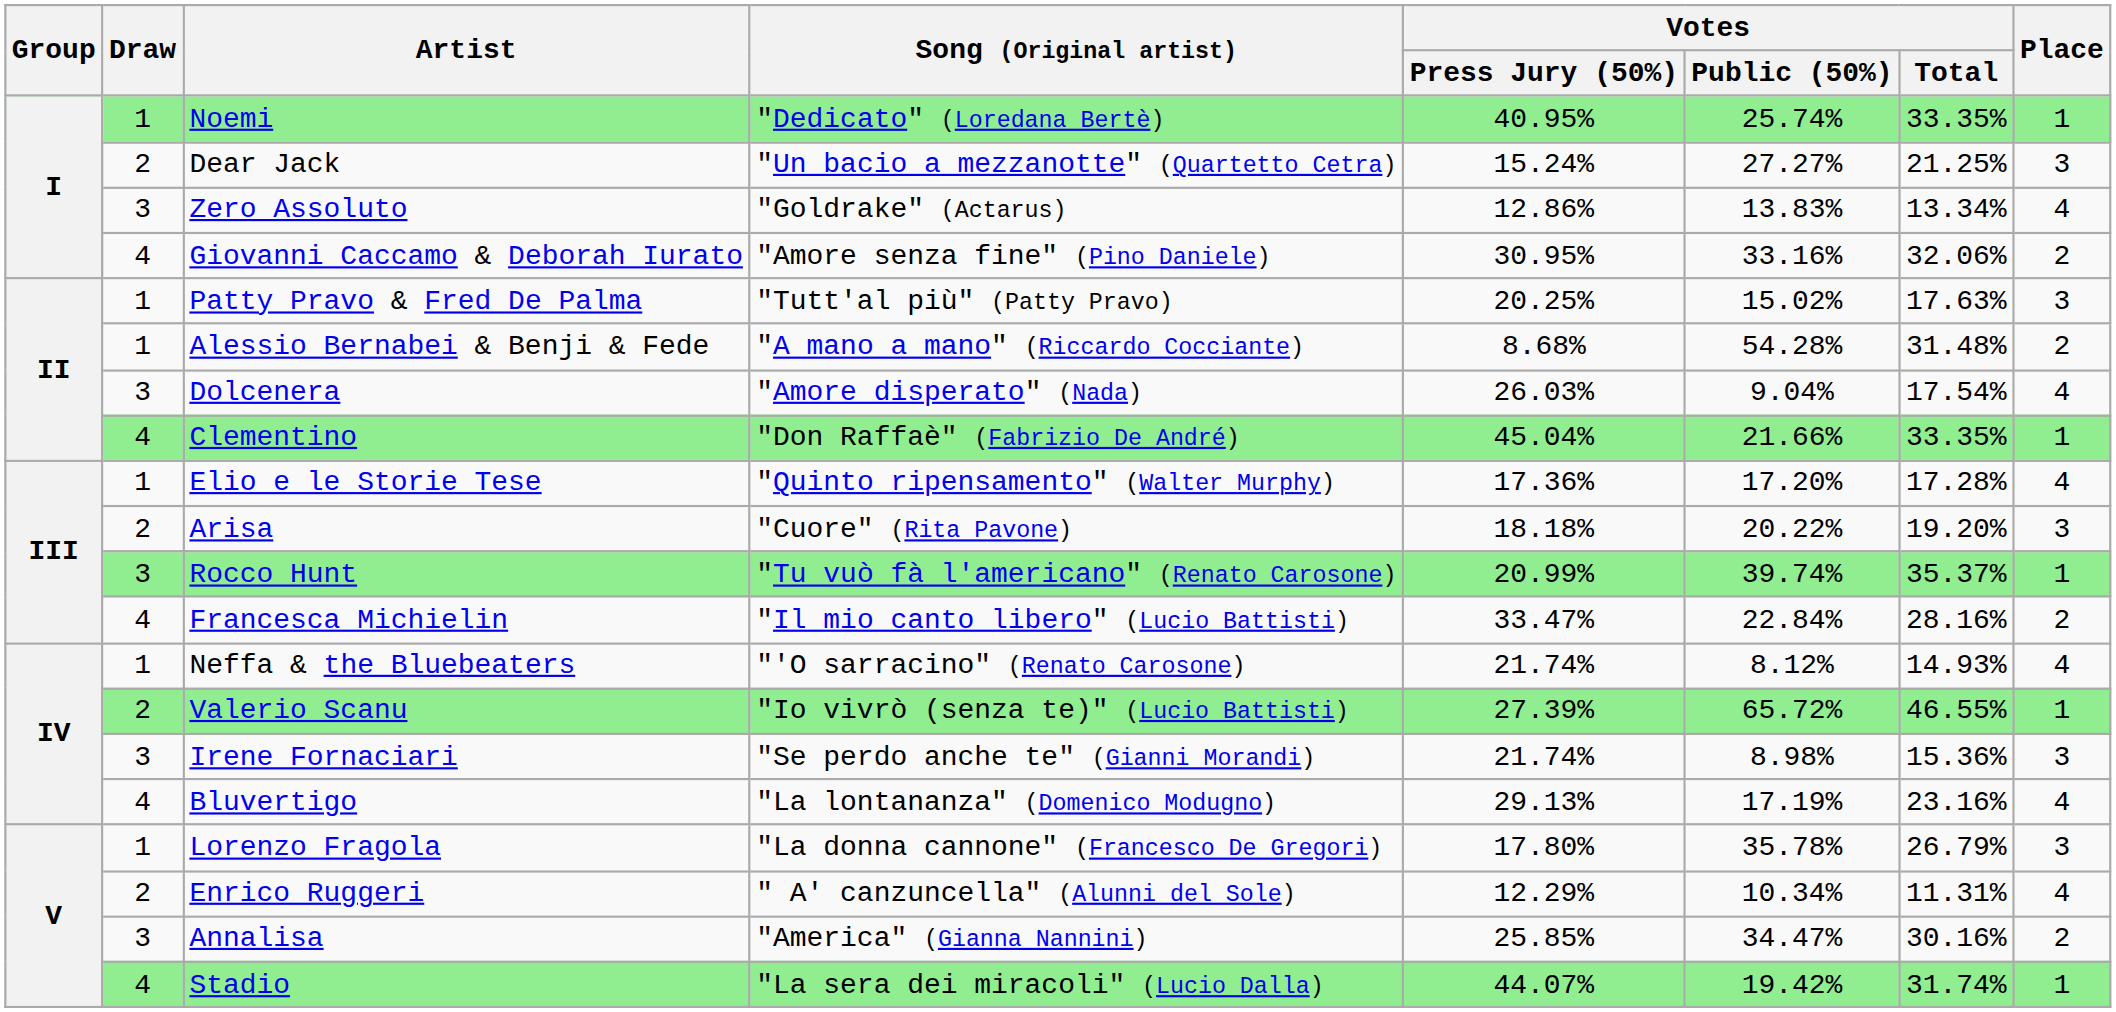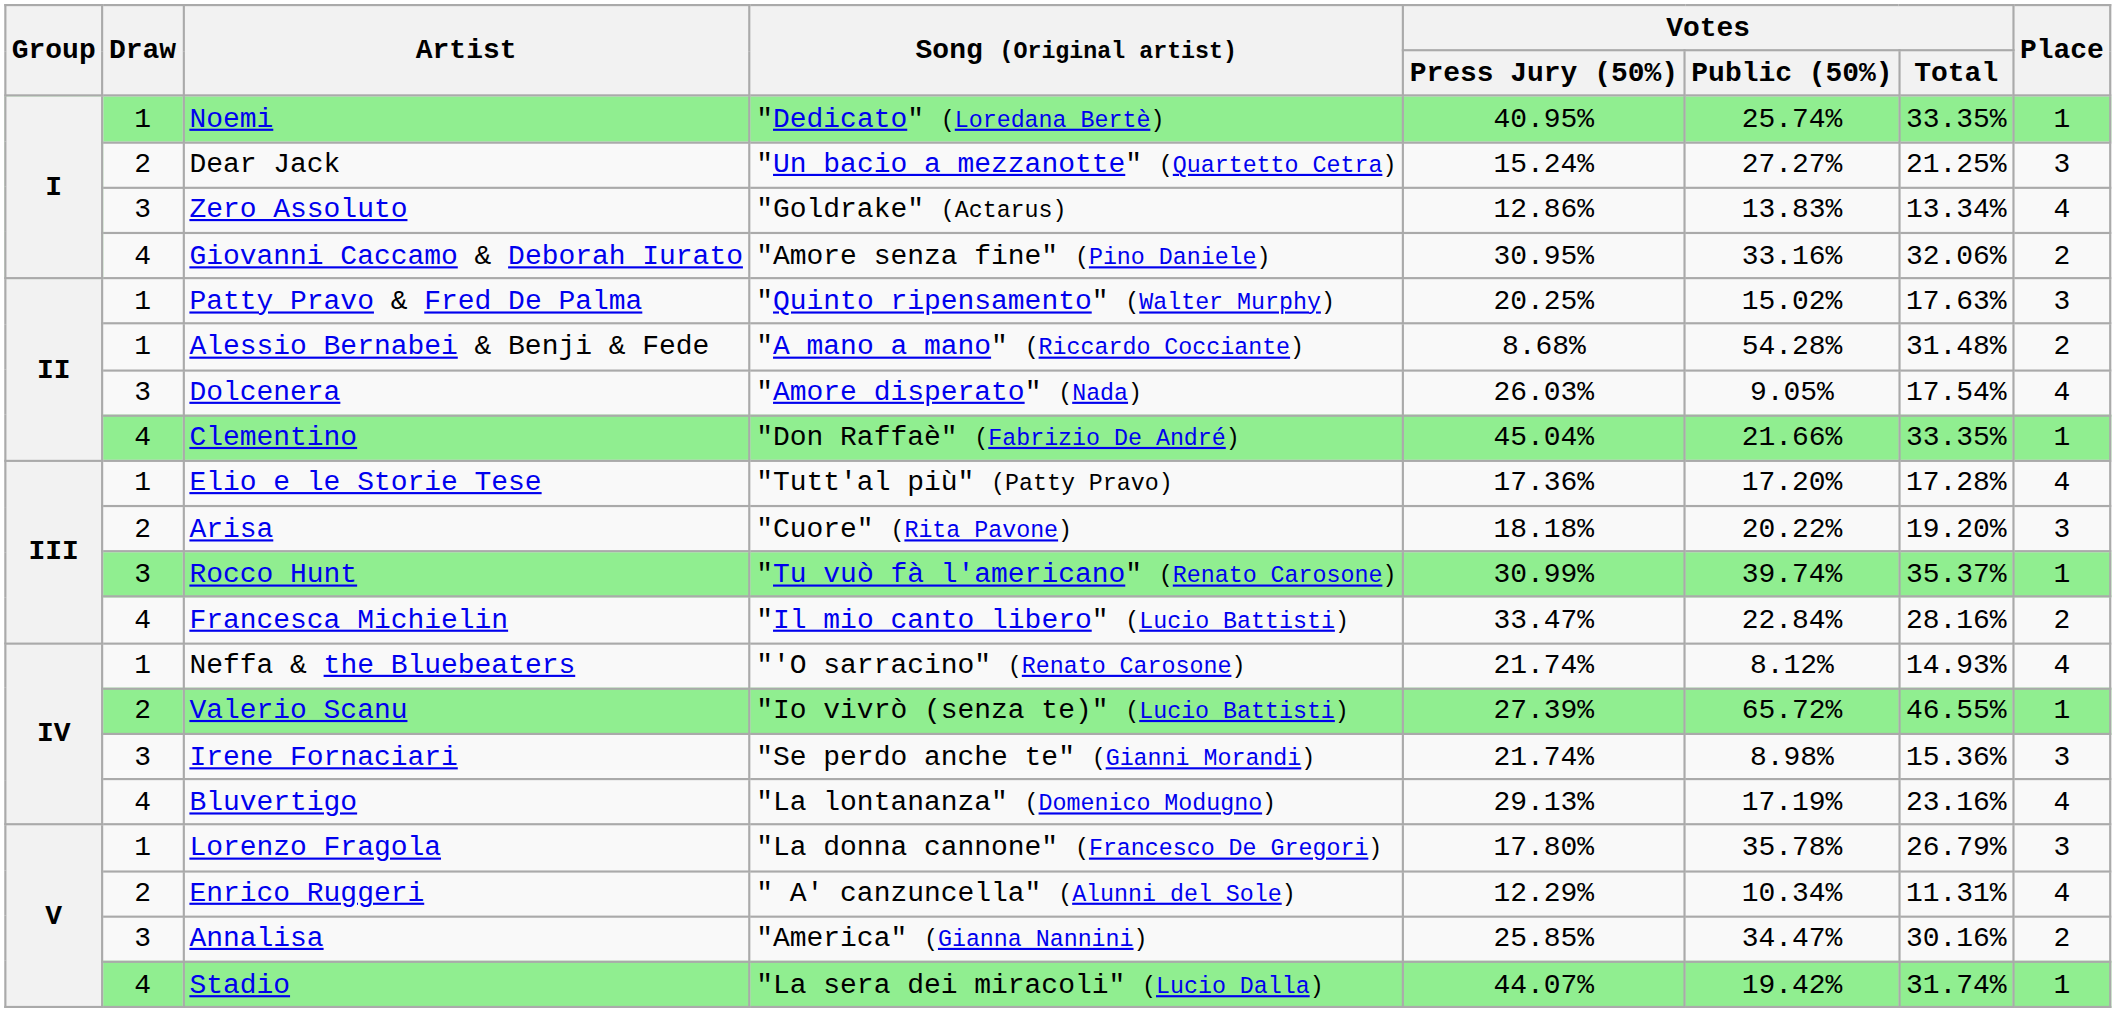Patty Pravo & Fred De Palma | Song (Original artist): "Tutt'al più" (Patty Pravo) -> "Quinto ripensamento" (Walter Murphy)
Dolcenera | Votes / Public (50%): 9.04% -> 9.05%
Elio e le Storie Tese | Song (Original artist): "Quinto ripensamento" (Walter Murphy) -> "Tutt'al più" (Patty Pravo)
Rocco Hunt | Votes / Press Jury (50%): 20.99% -> 30.99%
